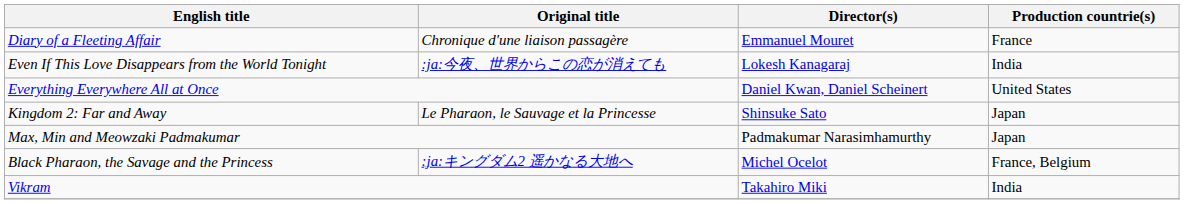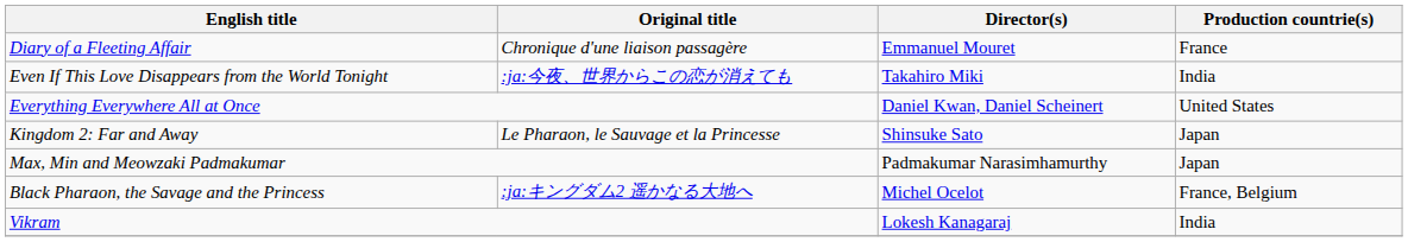Even If This Love Disappears from the World Tonight | Director(s): Lokesh Kanagaraj -> Takahiro Miki
Vikram | Director(s): Takahiro Miki -> Lokesh Kanagaraj
